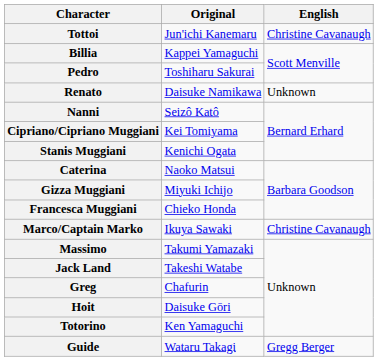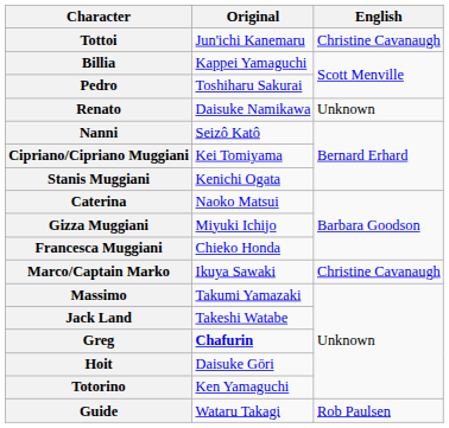Greg | Original: normal -> bold
Guide | English: Gregg Berger -> Rob Paulsen
